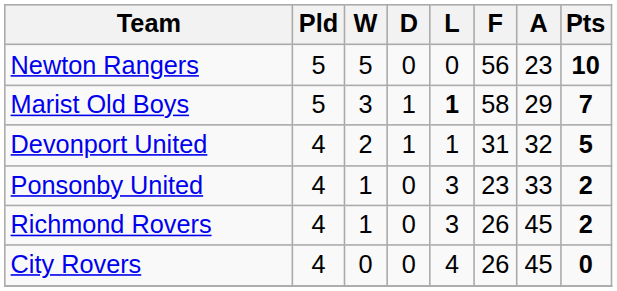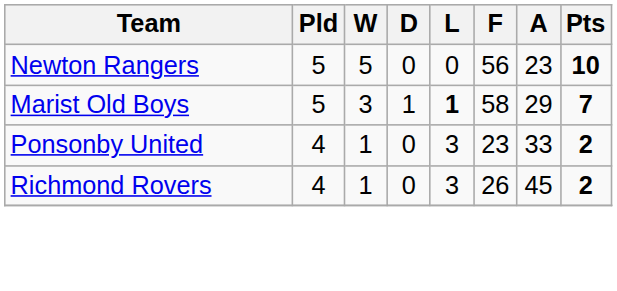- row: Devonport United | 4 | 2 | 1 | 1 | 31 | 32 | 5
- row: City Rovers | 4 | 0 | 0 | 4 | 26 | 45 | 0
